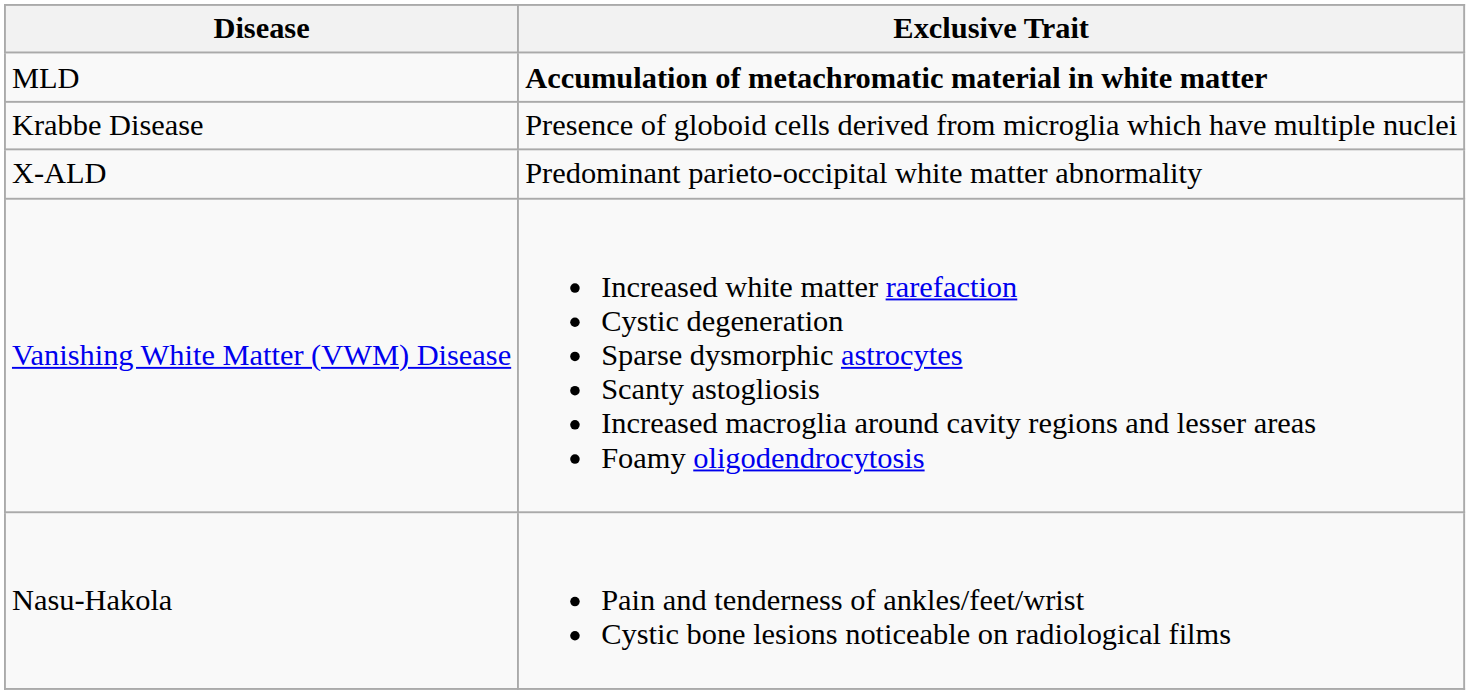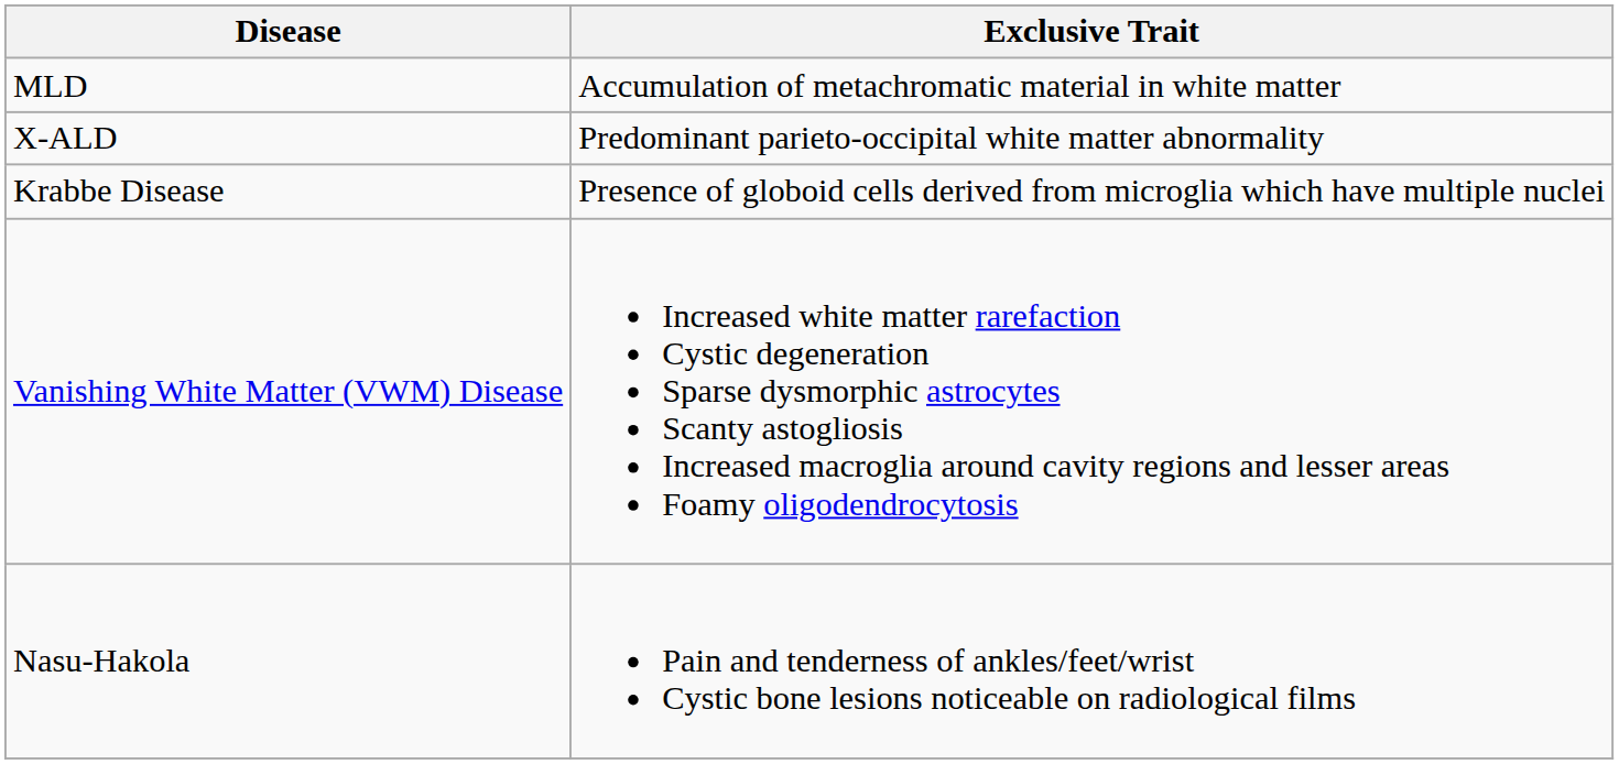MLD | Exclusive Trait: bold -> normal
rows swapped: Krabbe Disease <-> X-ALD
